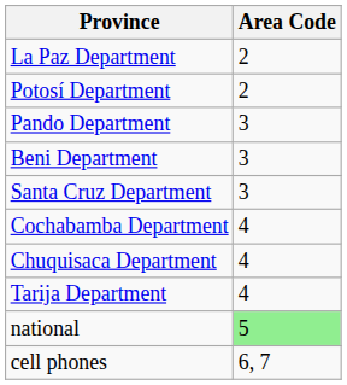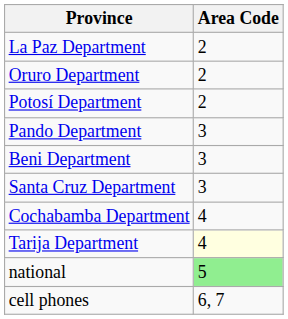+ row: Oruro Department | 2
- row: Chuquisaca Department | 4
Tarija Department | Area Code: no background -> lightyellow background
